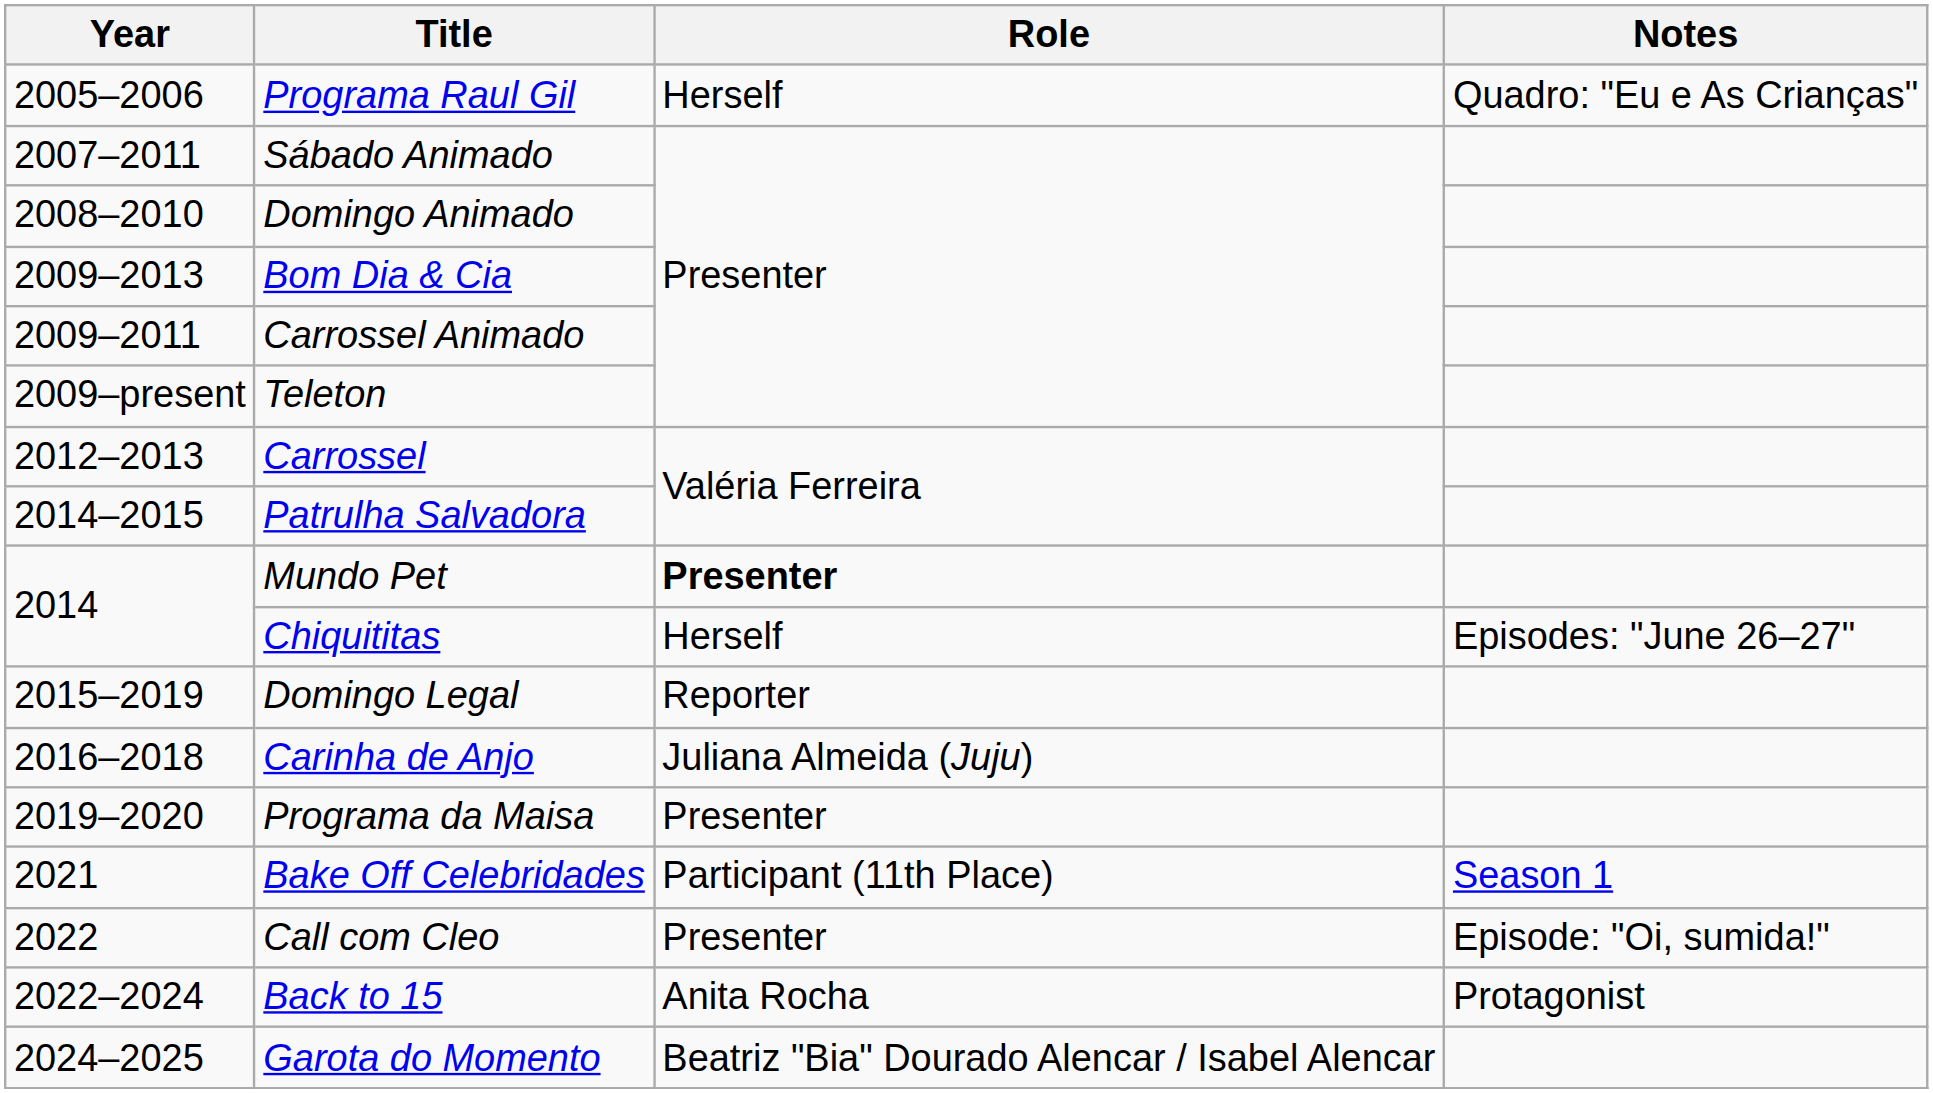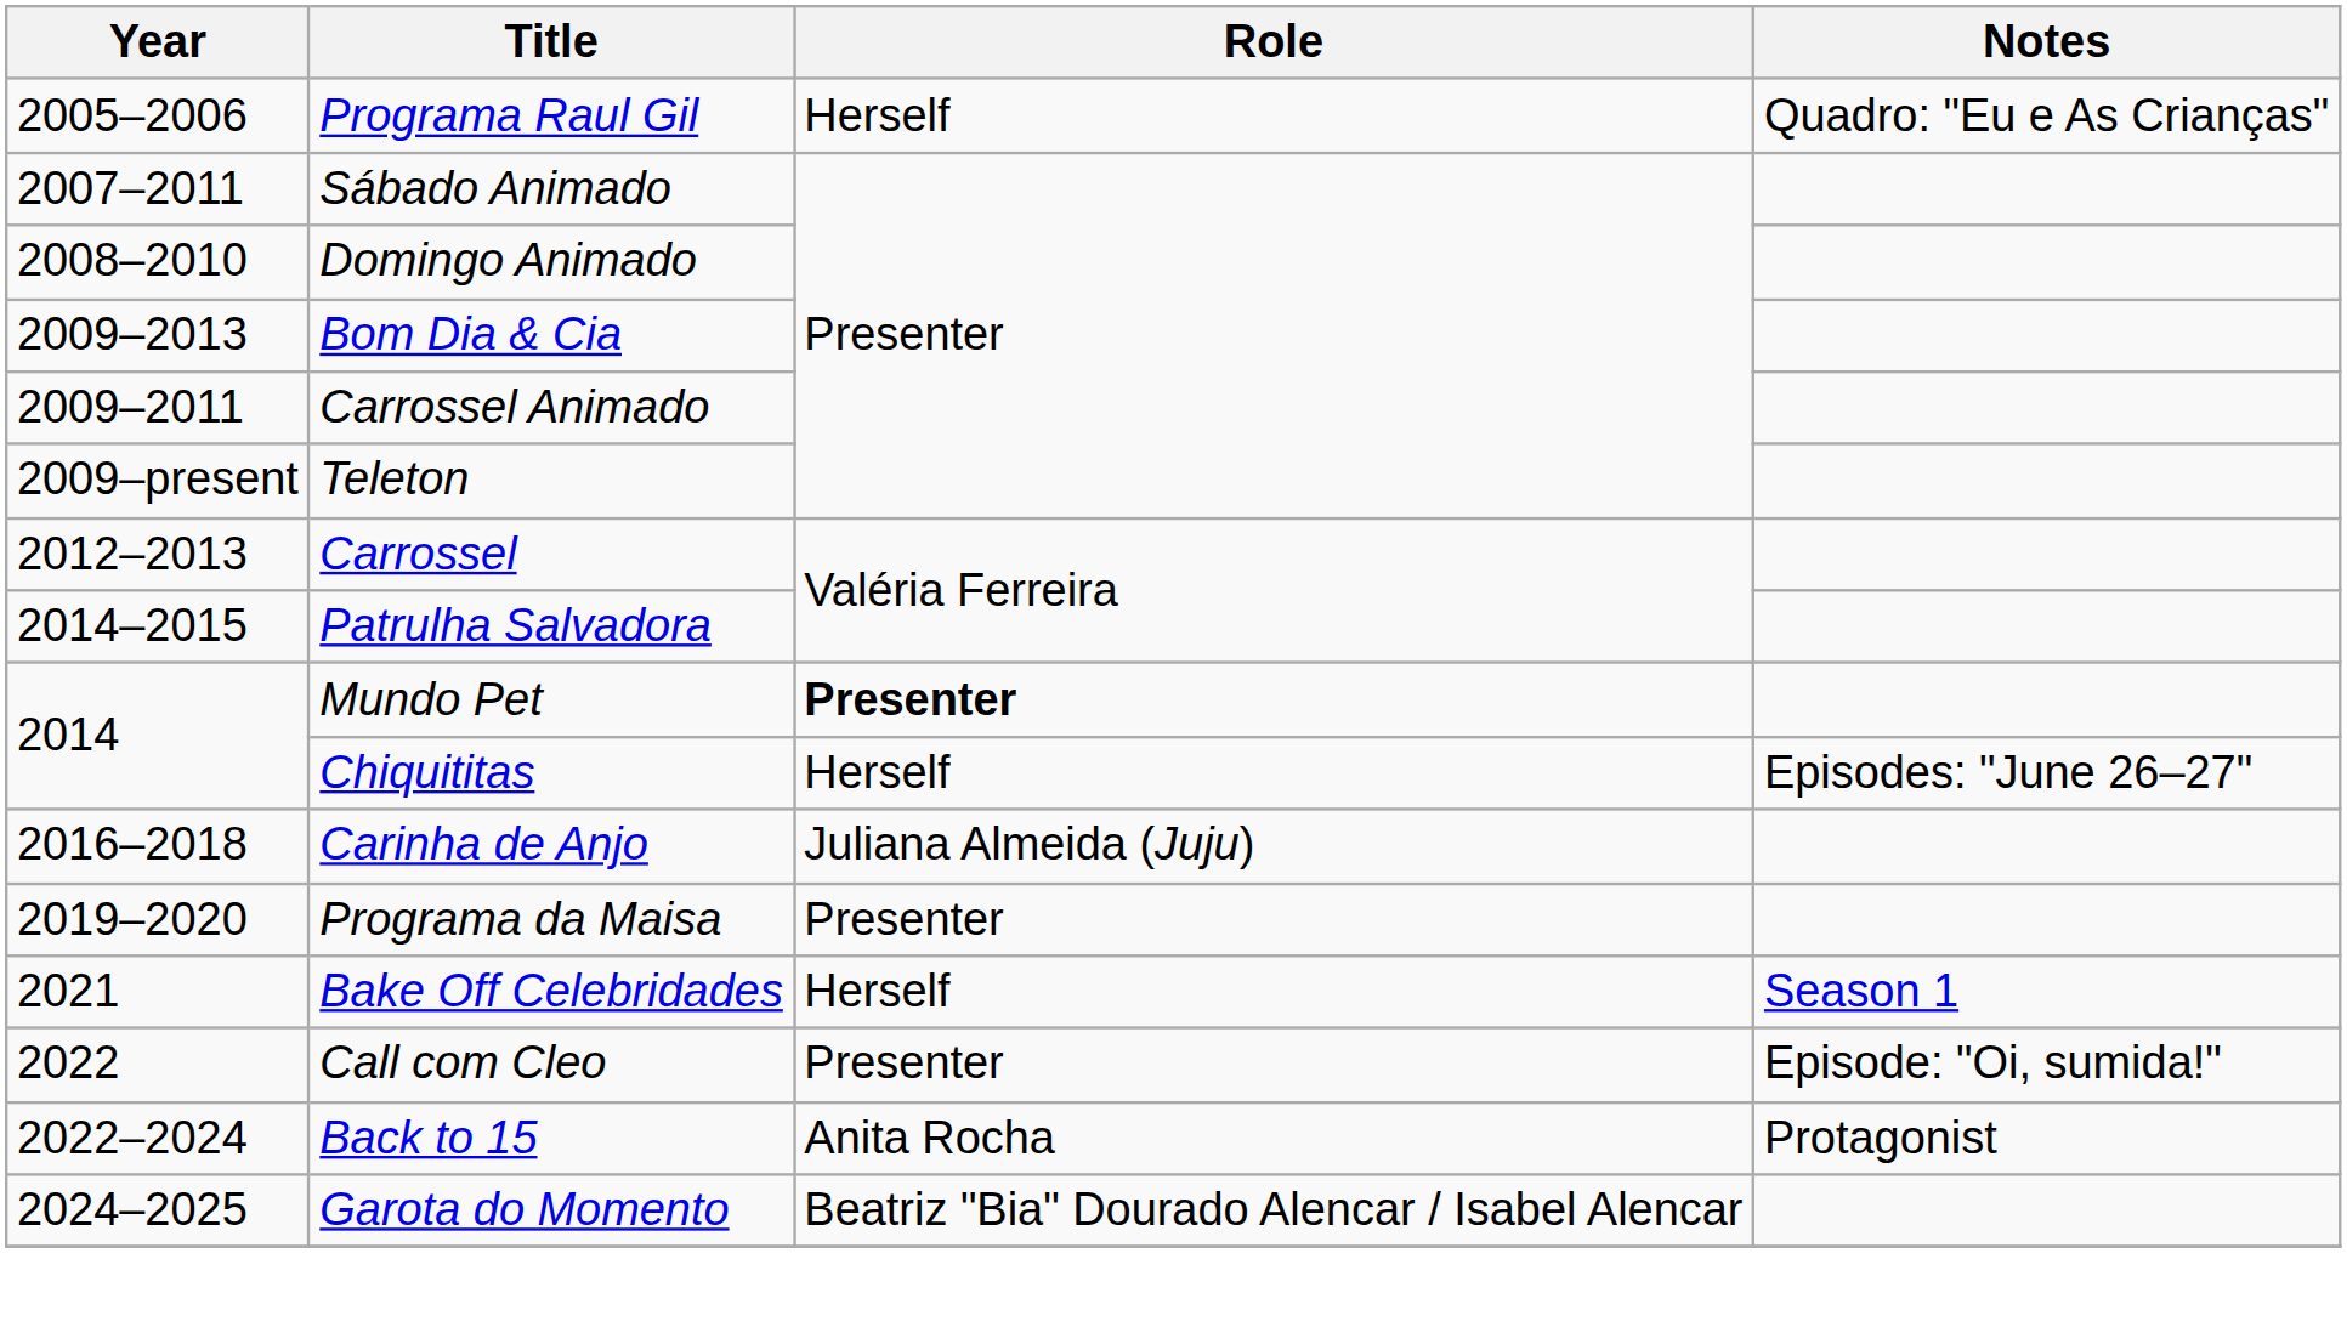- row: 2015–2019 | Domingo Legal | Reporter
Bake Off Celebridades | Role: Participant (11th Place) -> Herself
